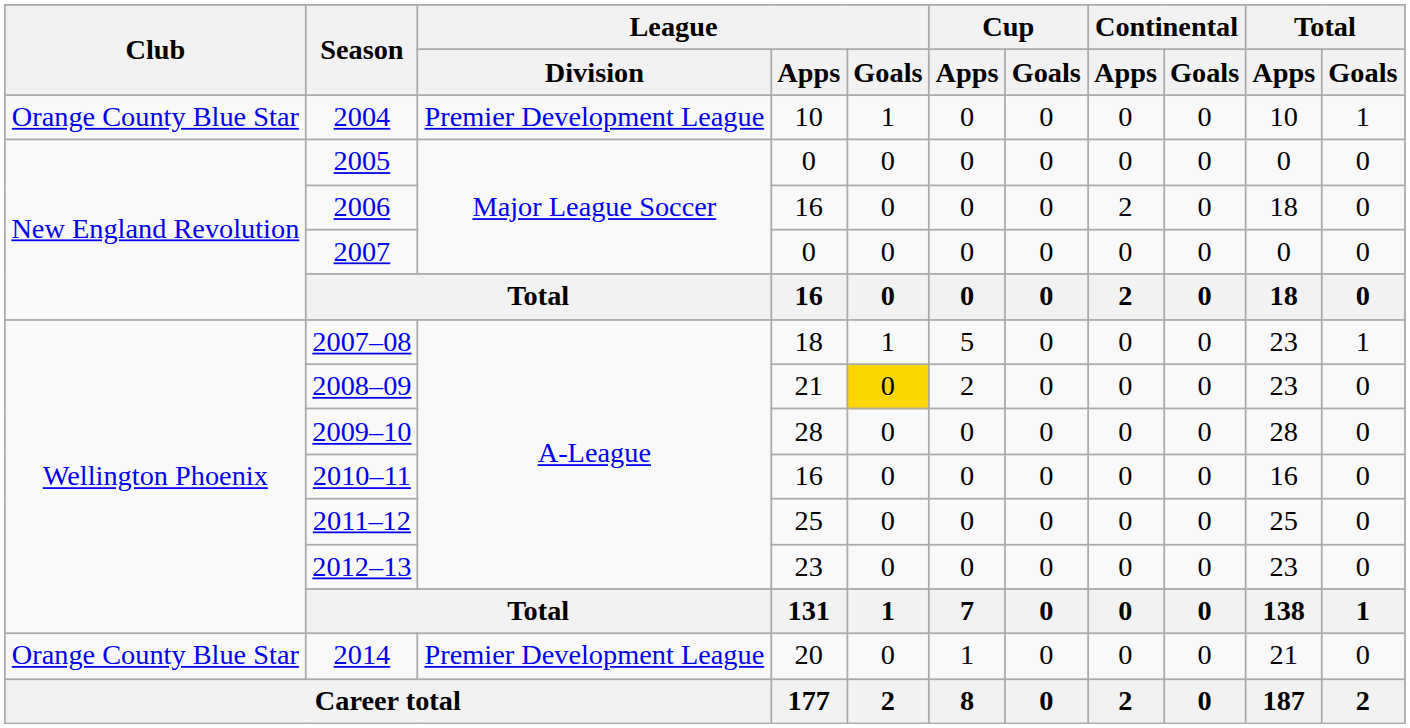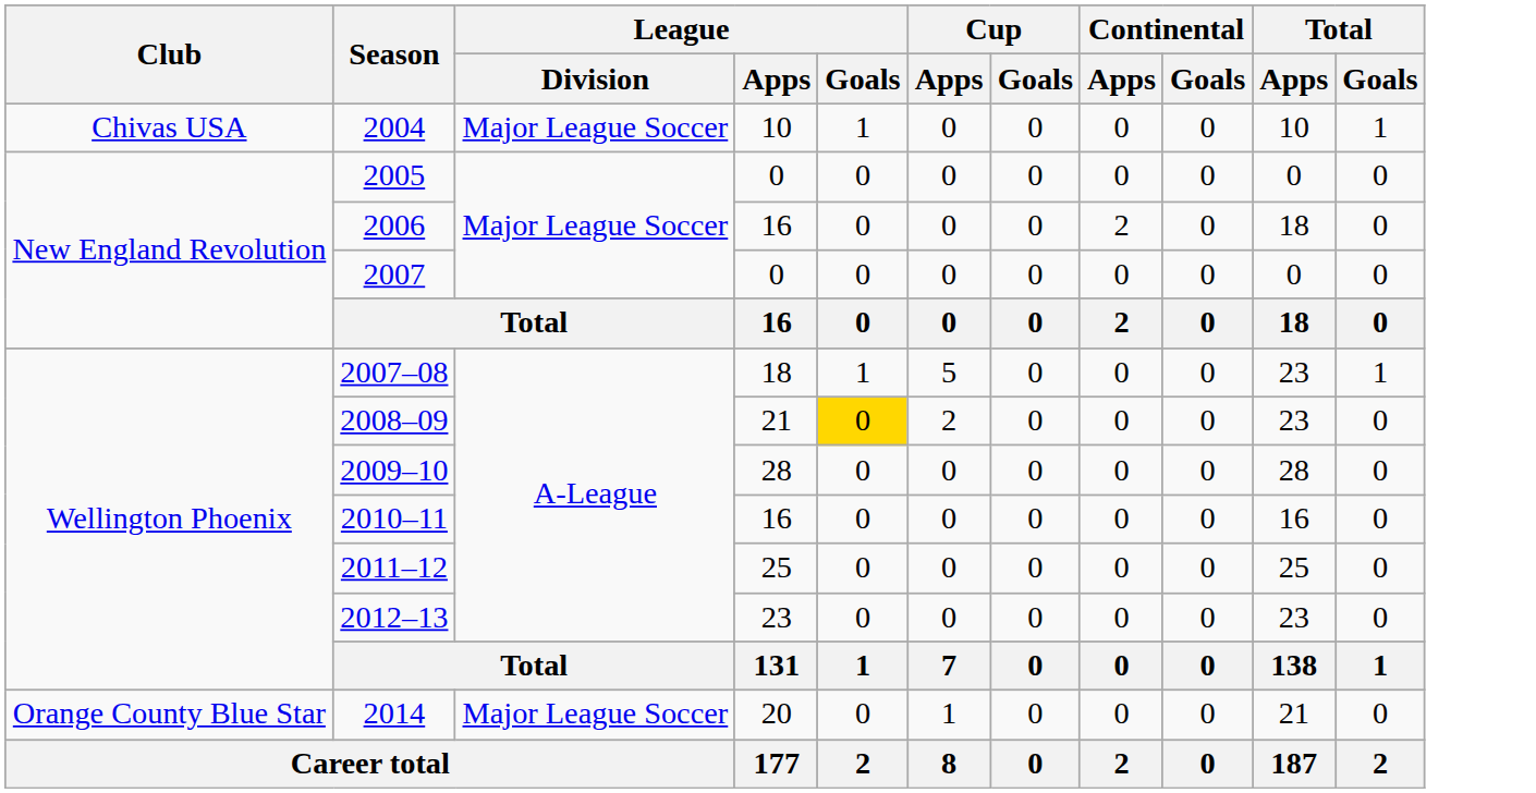2004 | Club: Orange County Blue Star -> Chivas USA
2004 | League / Division: Premier Development League -> Major League Soccer
2014 | League / Division: Premier Development League -> Major League Soccer
